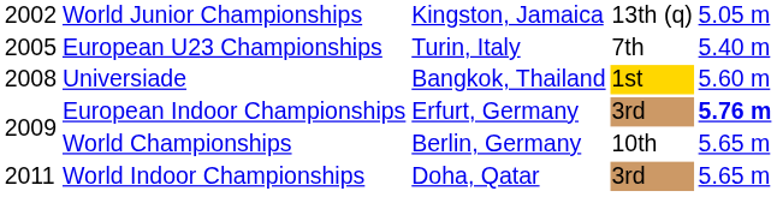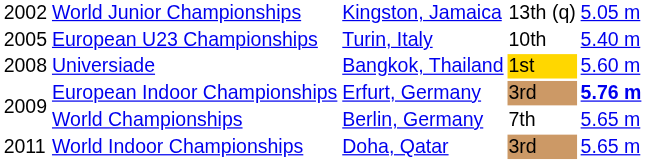European U23 Championships | column 4: 7th -> 10th
World Championships | column 4: 10th -> 7th
